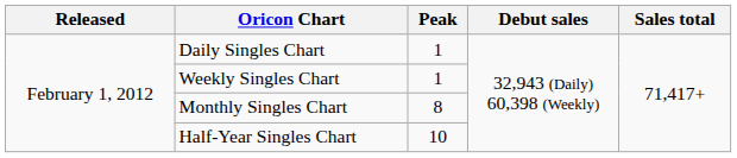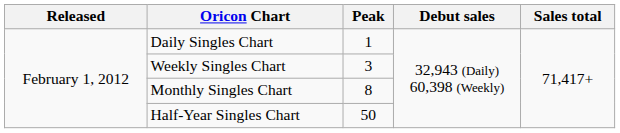Weekly Singles Chart | Peak: 1 -> 3
Half-Year Singles Chart | Peak: 10 -> 50
